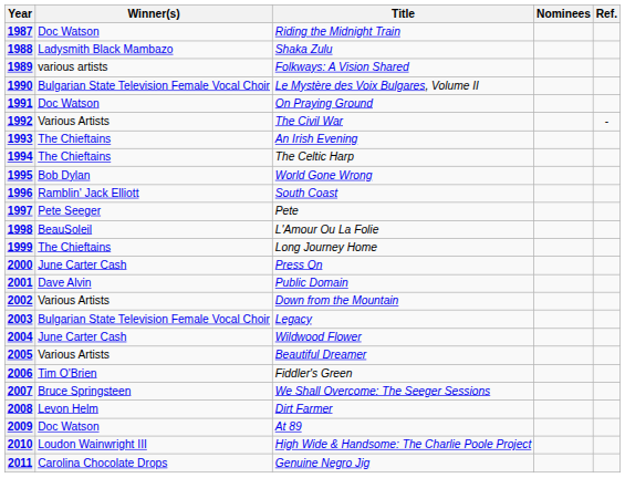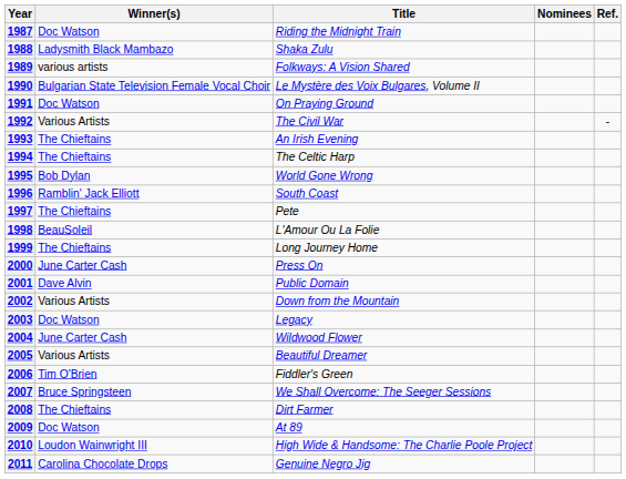1997 | Winner(s): Pete Seeger -> The Chieftains
2003 | Winner(s): Bulgarian State Television Female Vocal Choir -> Doc Watson
2008 | Winner(s): Levon Helm -> The Chieftains
